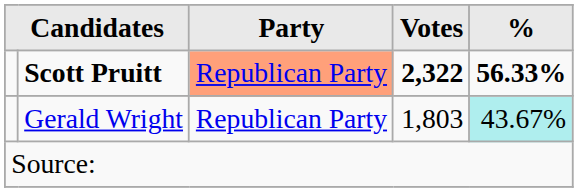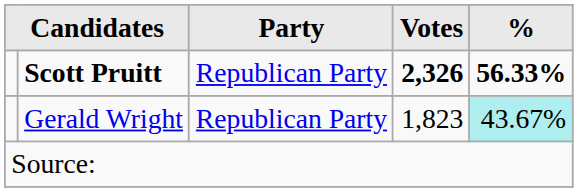Scott Pruitt | Party: lightsalmon background -> no background
Scott Pruitt | Votes: 2,322 -> 2,326
Gerald Wright | Votes: 1,803 -> 1,823
